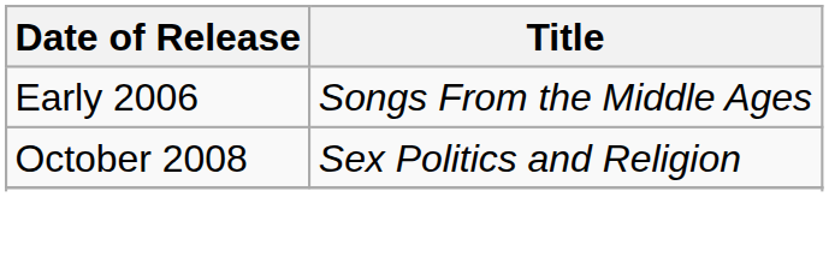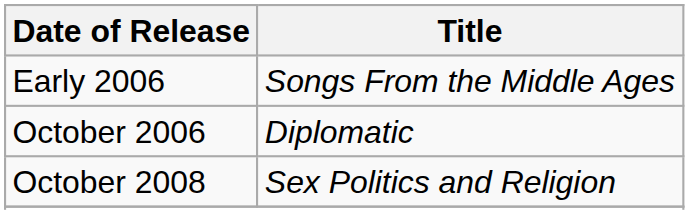+ row: October 2006 | Diplomatic
